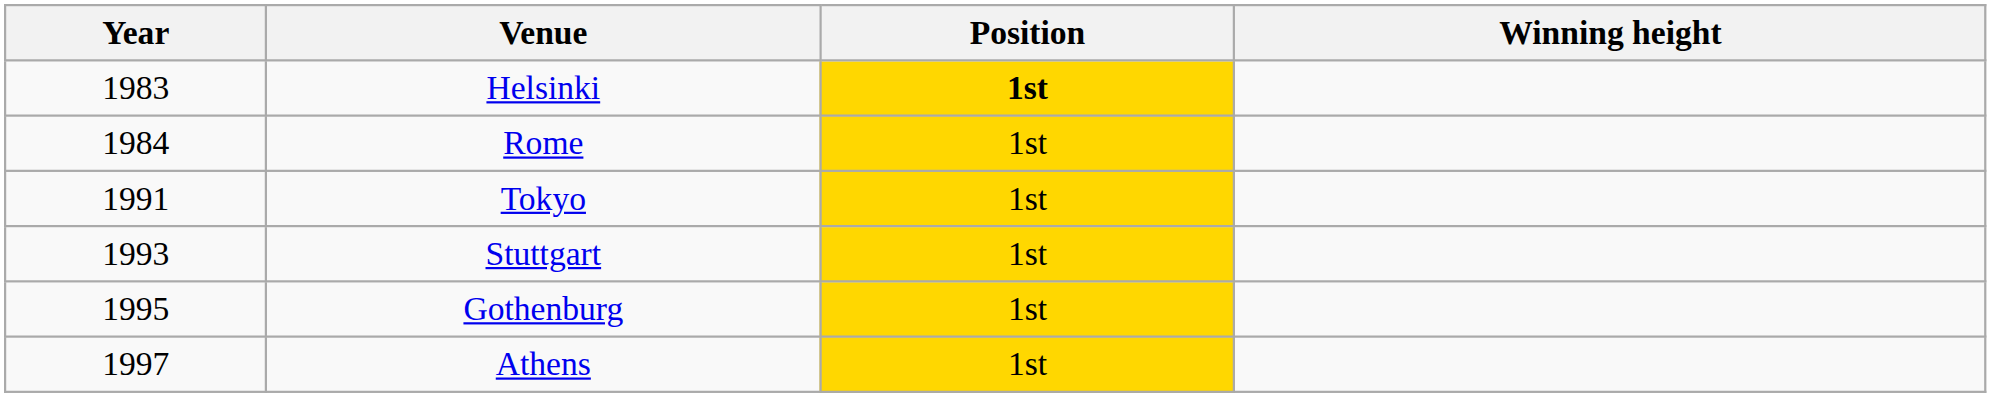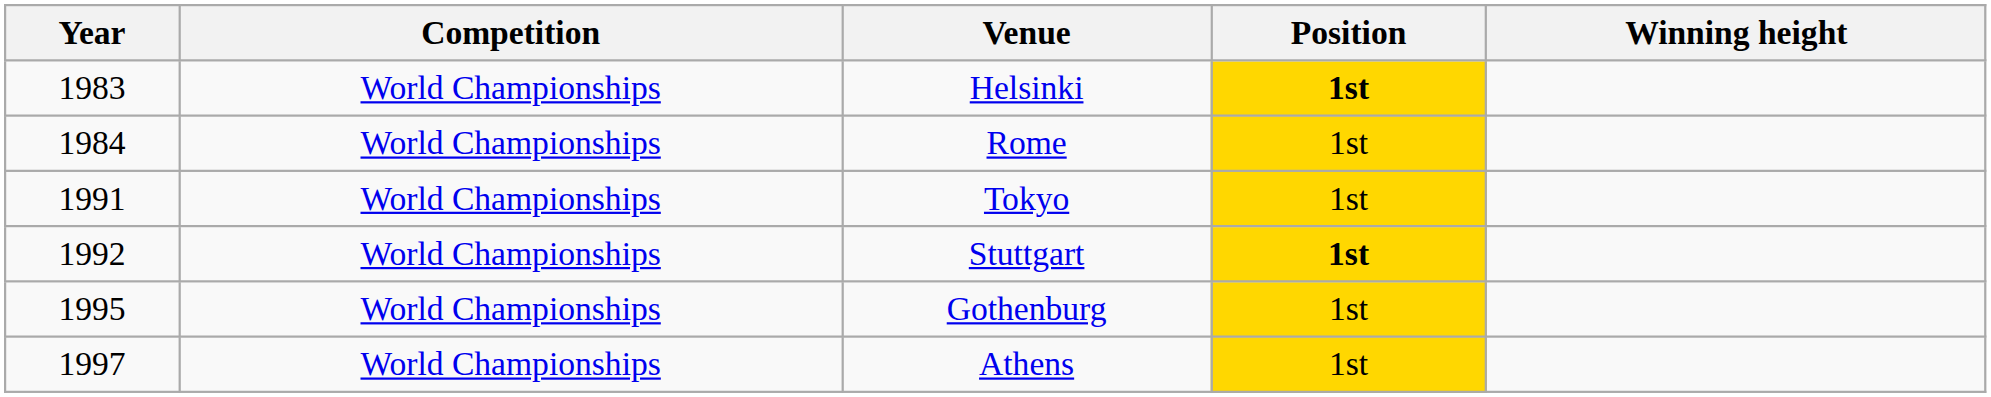+ column: Competition | World Championships | World Championships | World Championships | World Championships | World Championships | World Championships
Stuttgart | Year: 1993 -> 1992
Stuttgart | Position: normal -> bold
